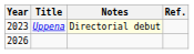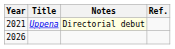Uppena | Year: 2023 -> 2021
